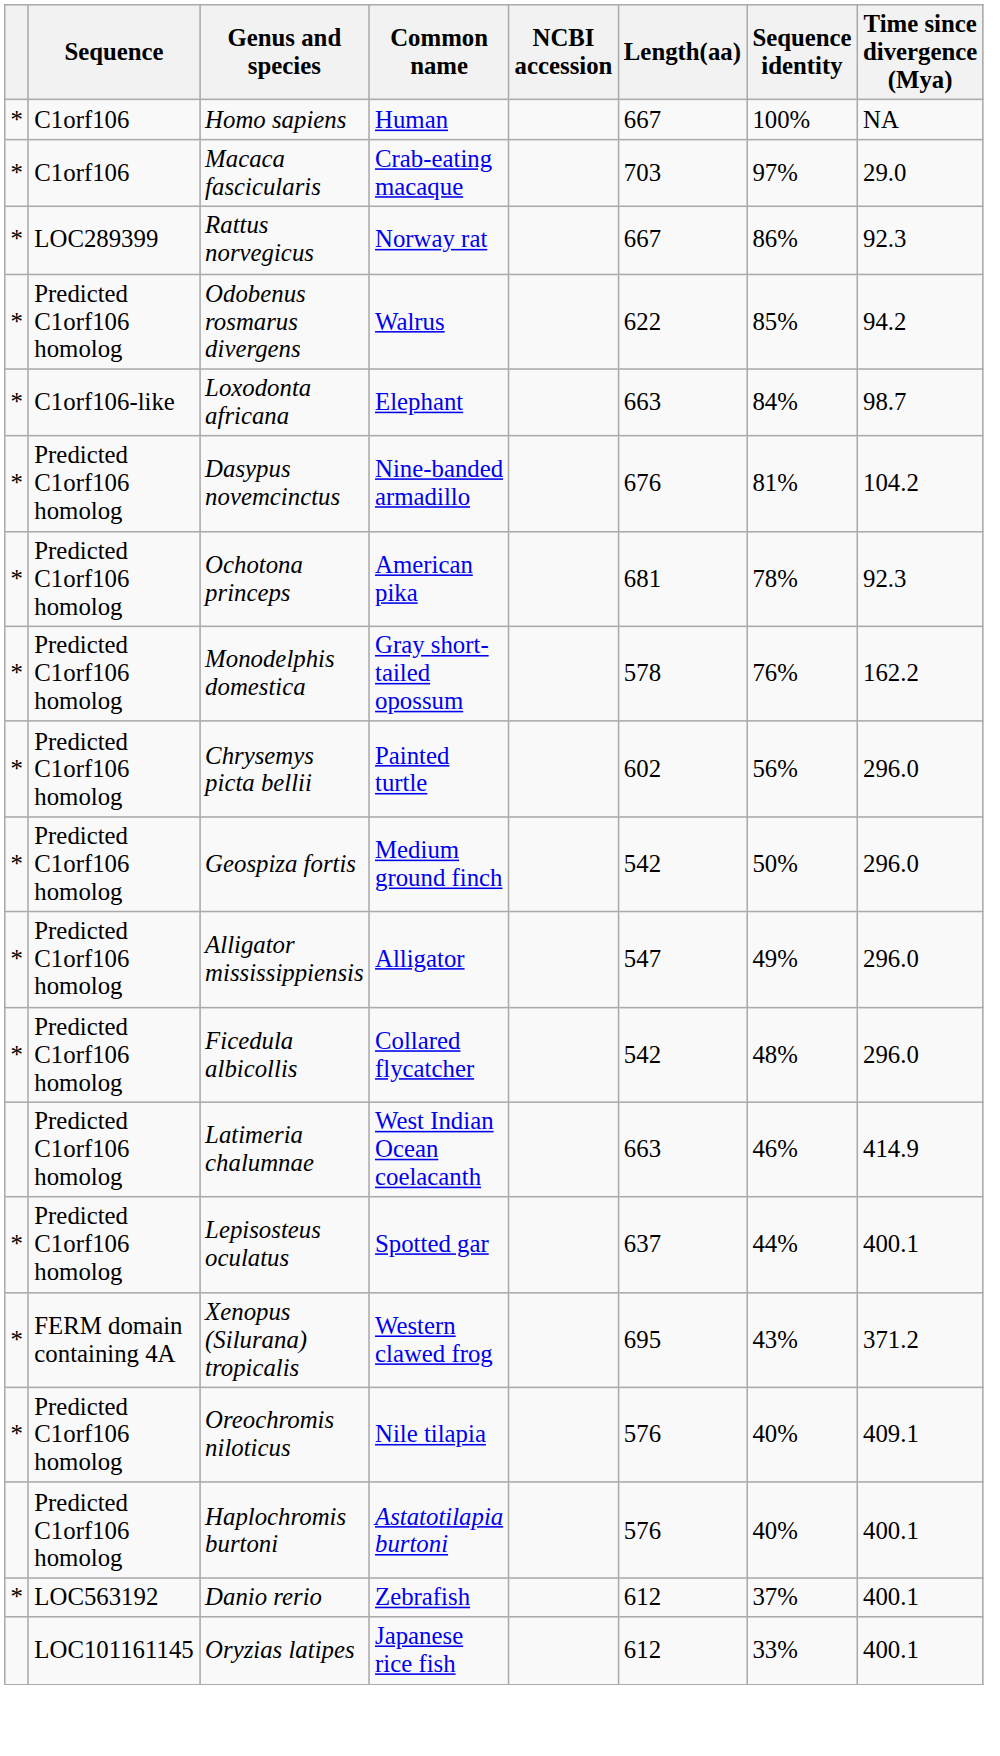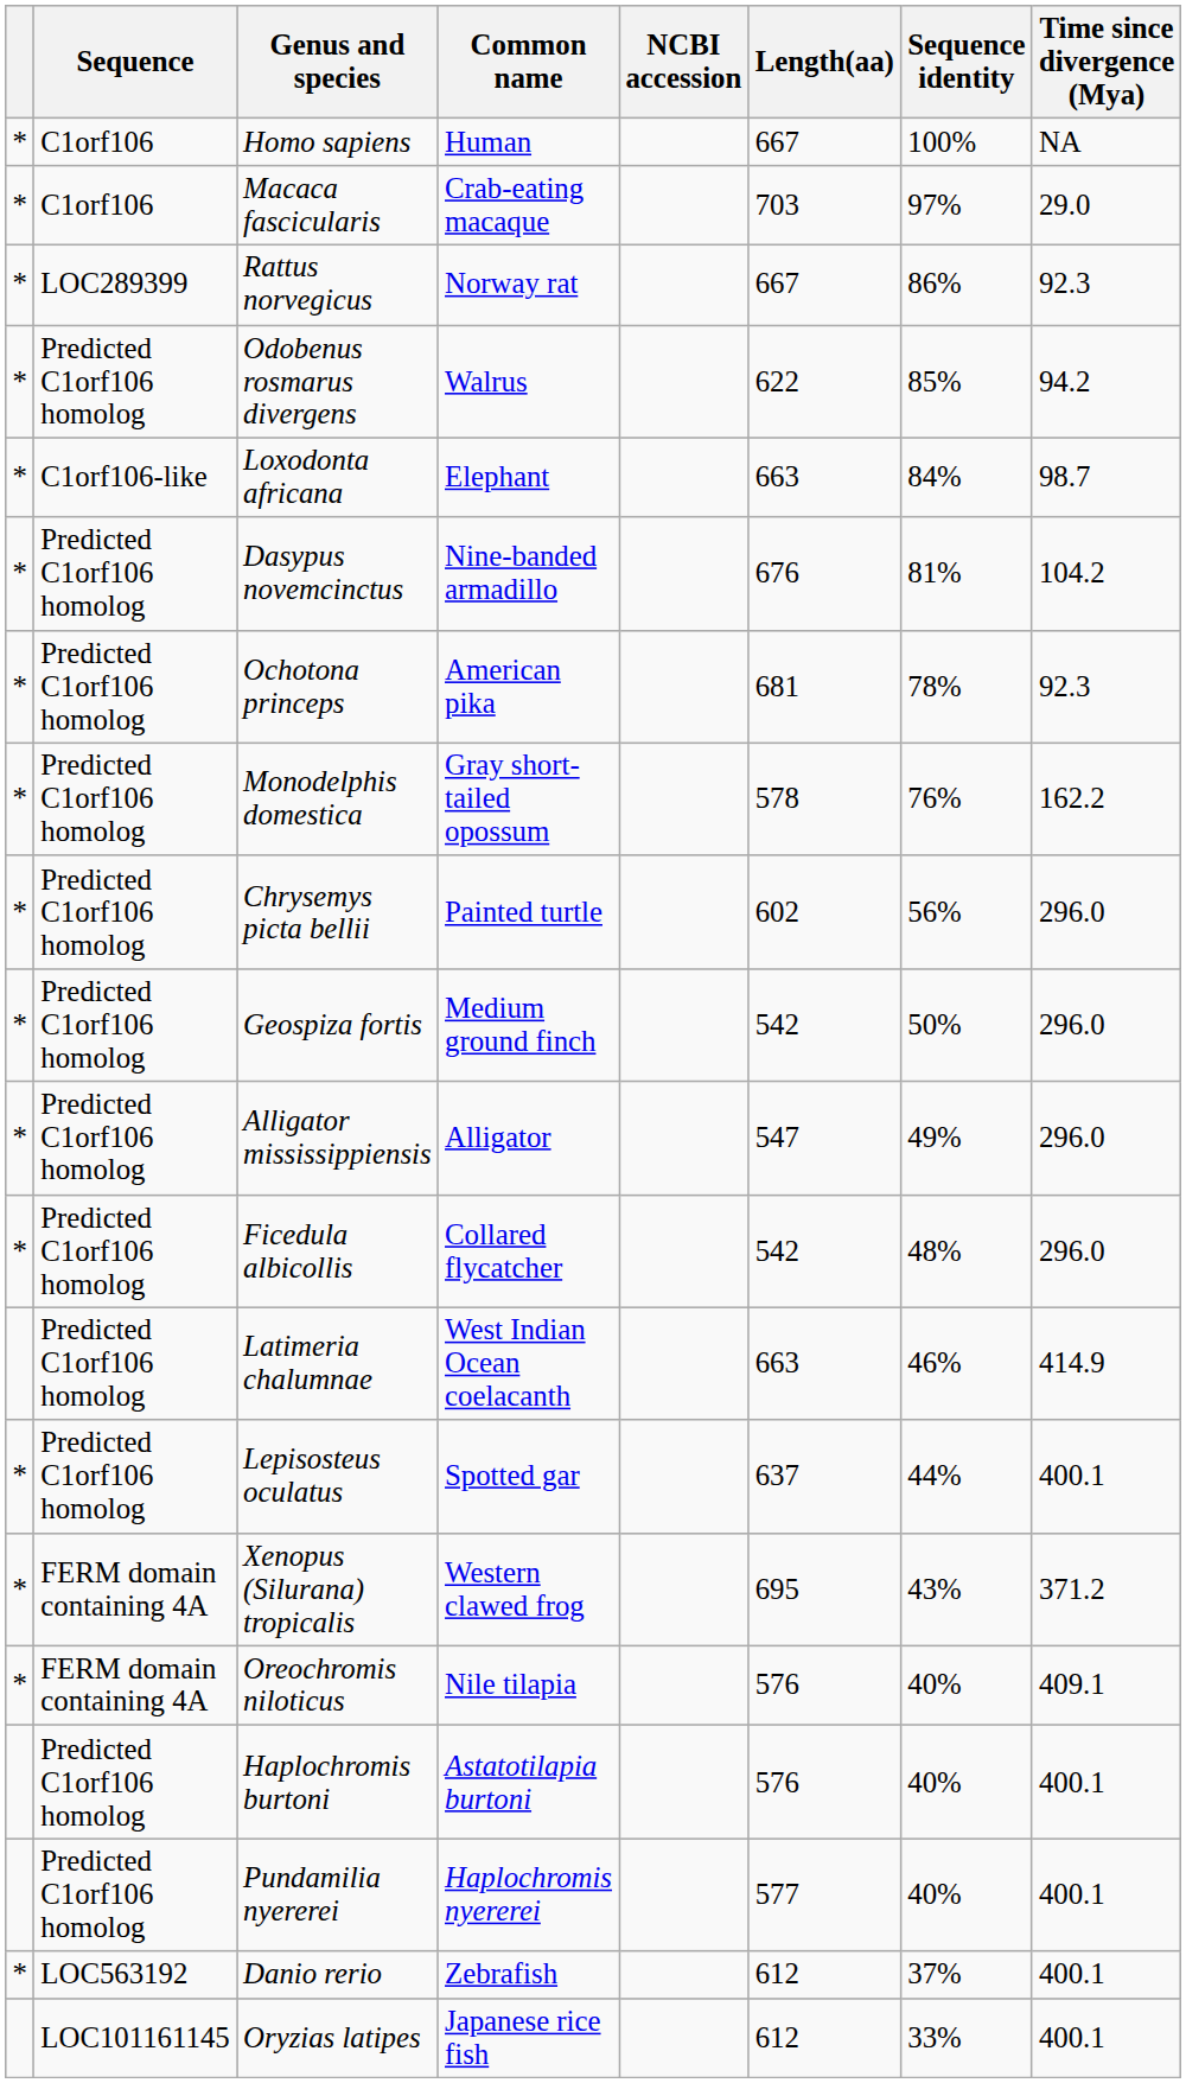Oreochromis niloticus | Sequence: Predicted C1orf106 homolog -> FERM domain containing 4A
+ row: Predicted C1orf106 homolog | Pundamilia nyererei | Haplochromis nyererei | 577 | 40% | 400.1
